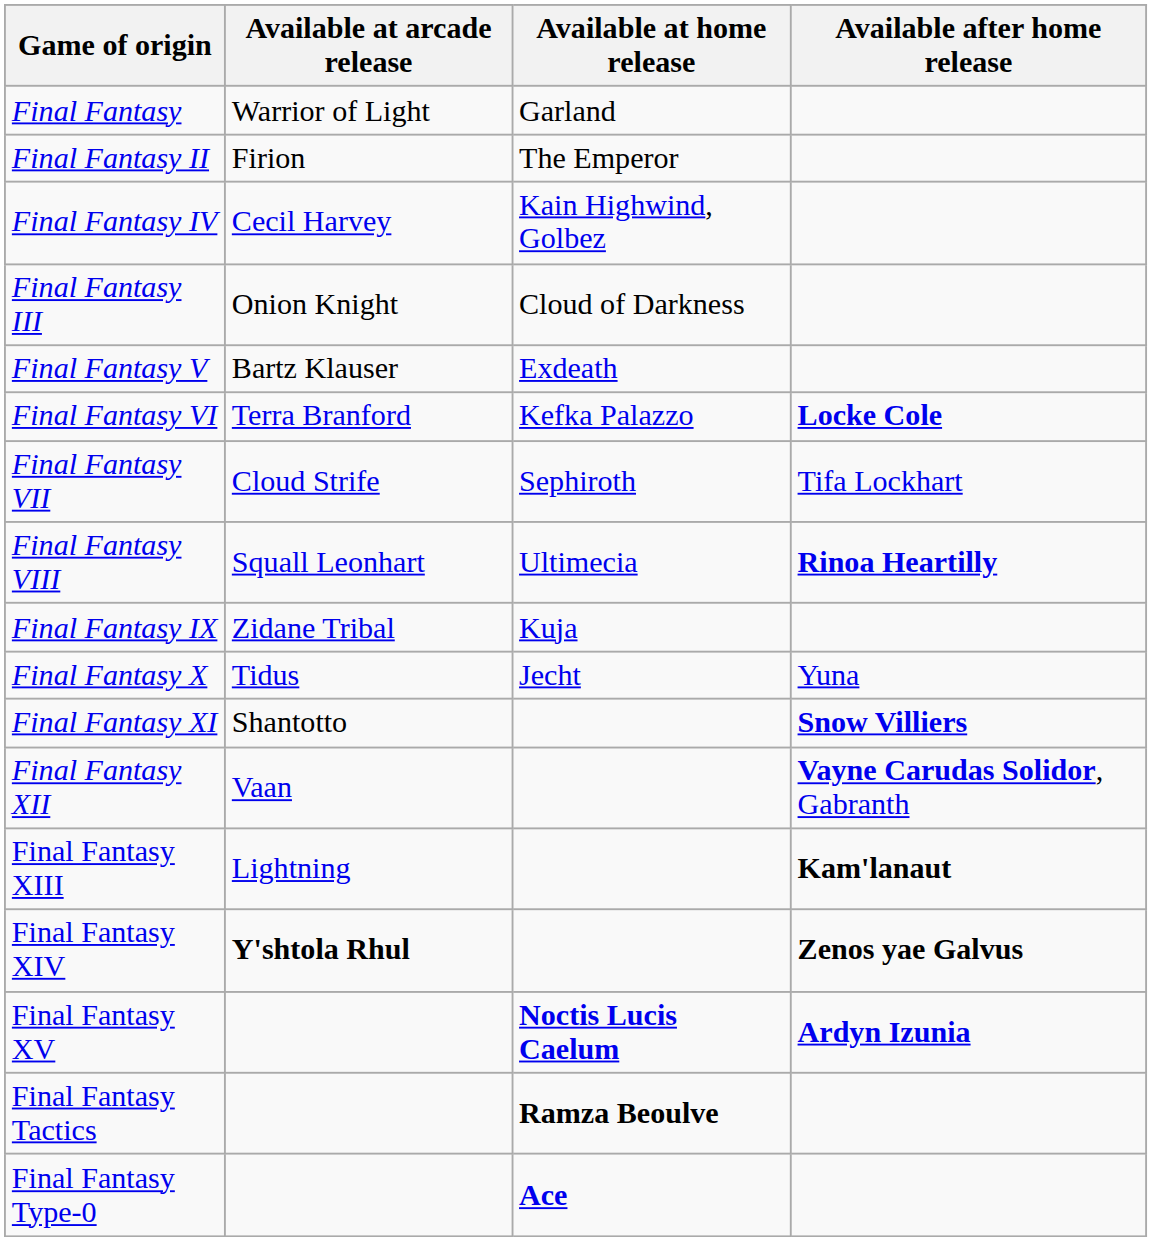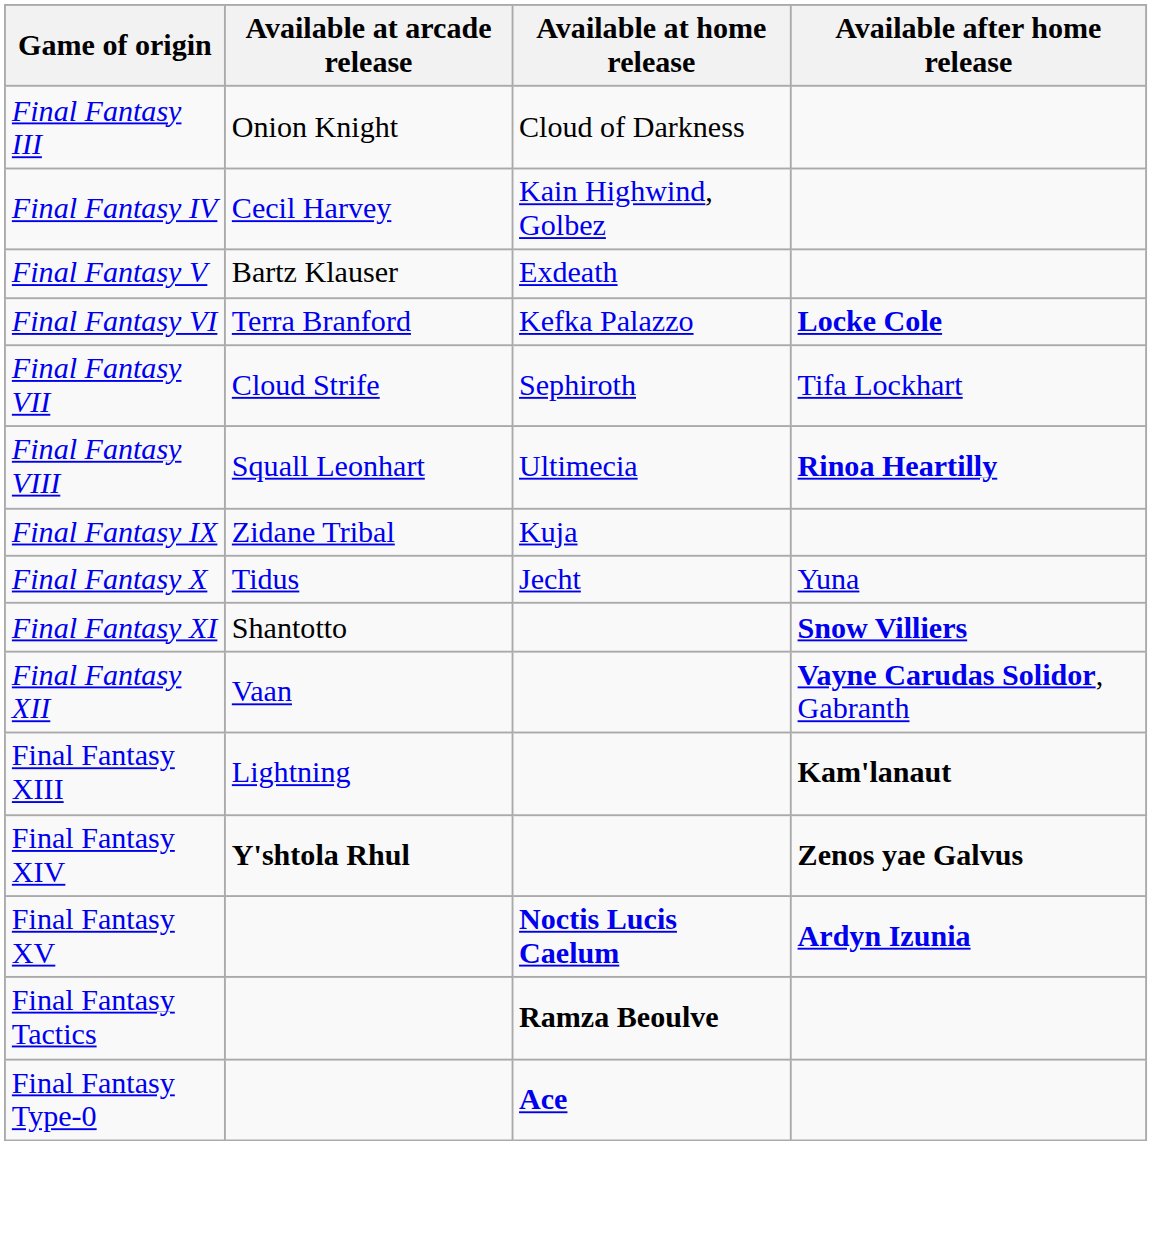- row: Final Fantasy | Warrior of Light | Garland
- row: Final Fantasy II | Firion | The Emperor
rows swapped: Final Fantasy III <-> Final Fantasy IV
